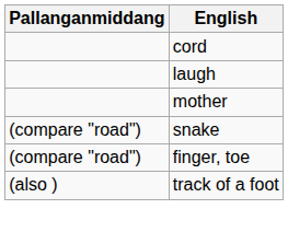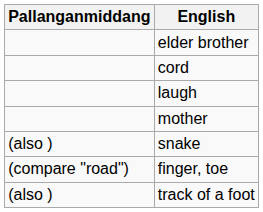+ row: elder brother
snake | Pallanganmiddang: (compare "road") -> (also )
